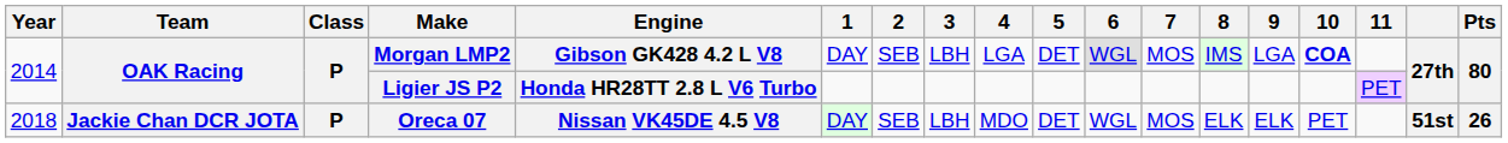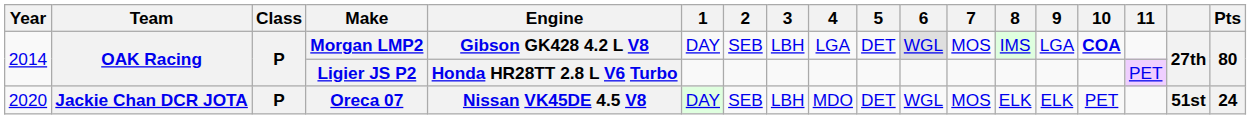Oreca 07 | Year: 2018 -> 2020
Oreca 07 | Pts: 26 -> 24
